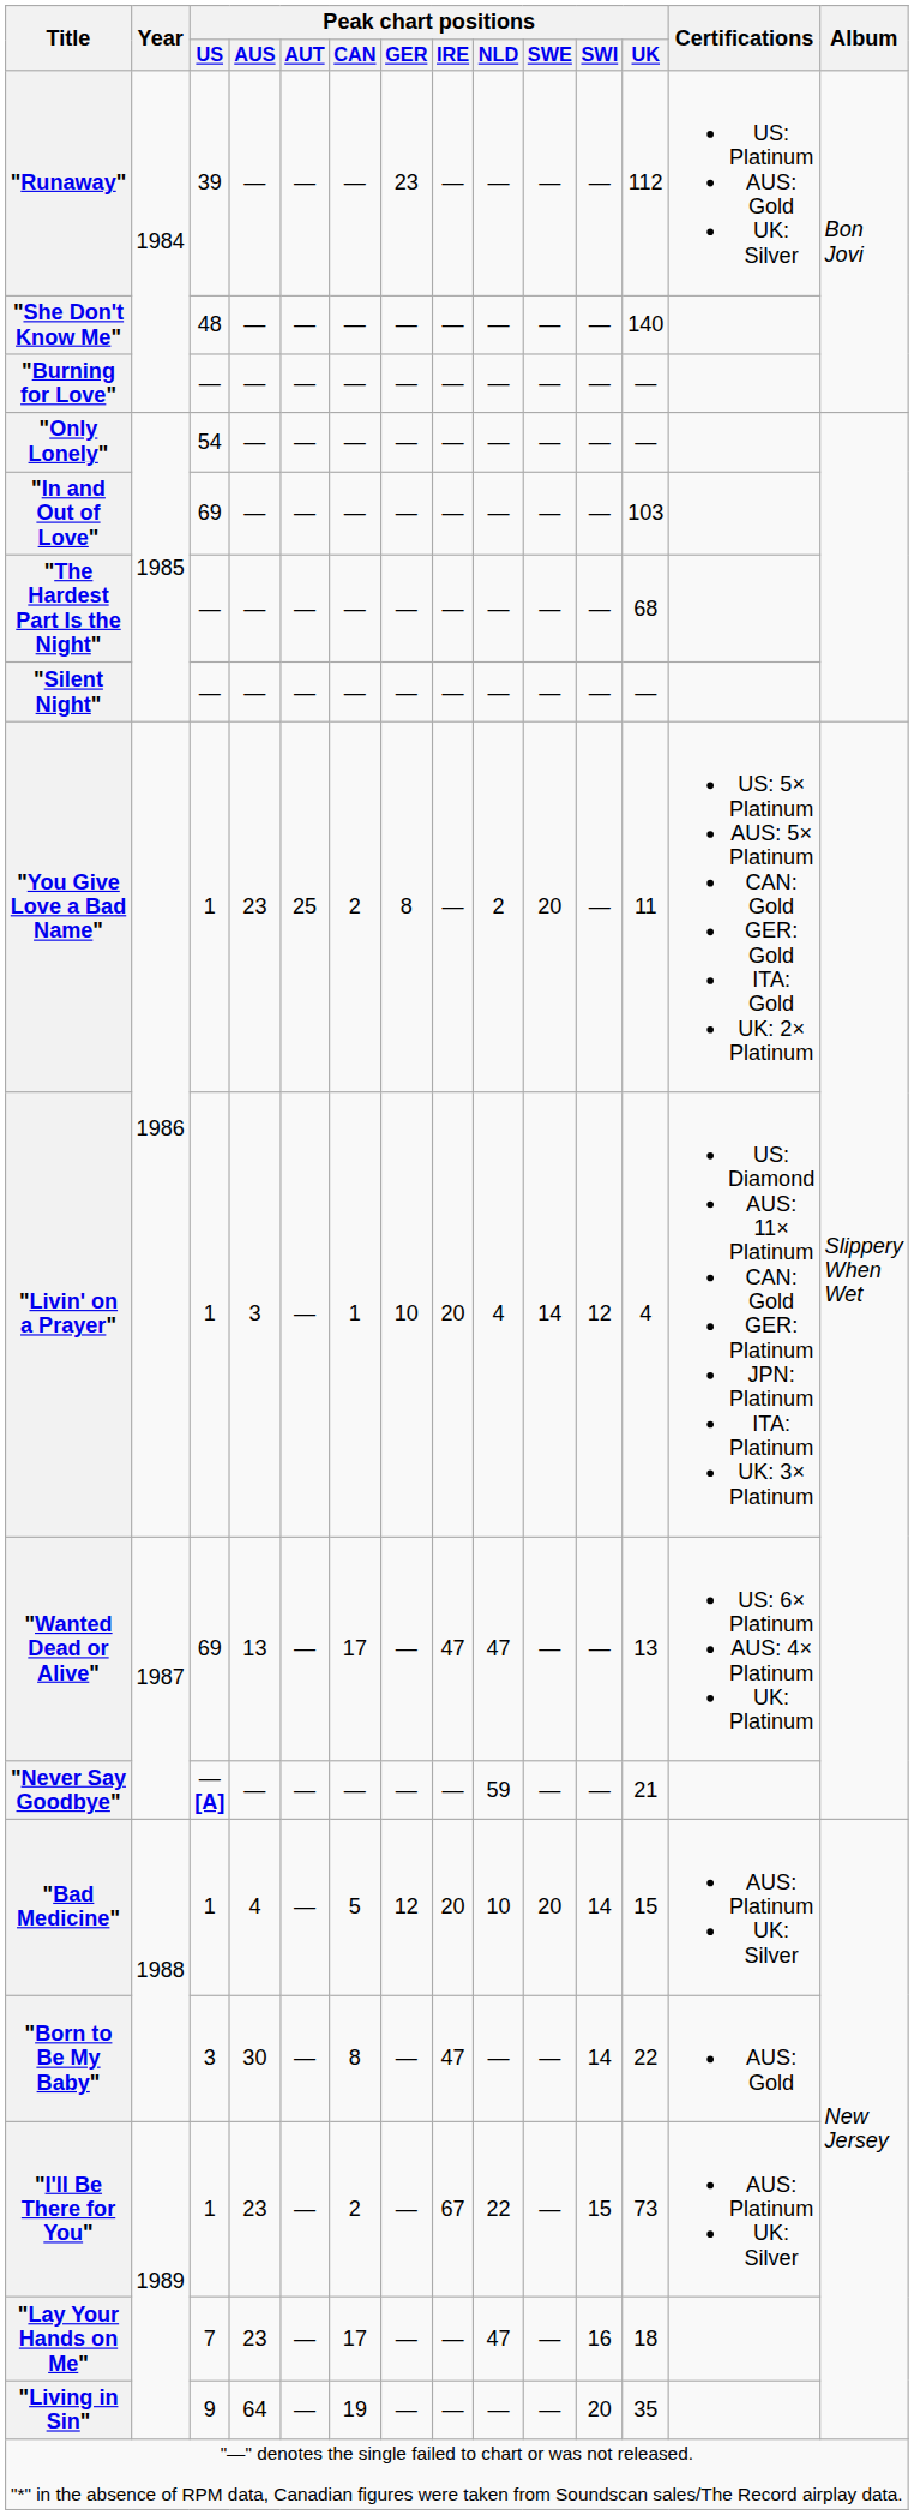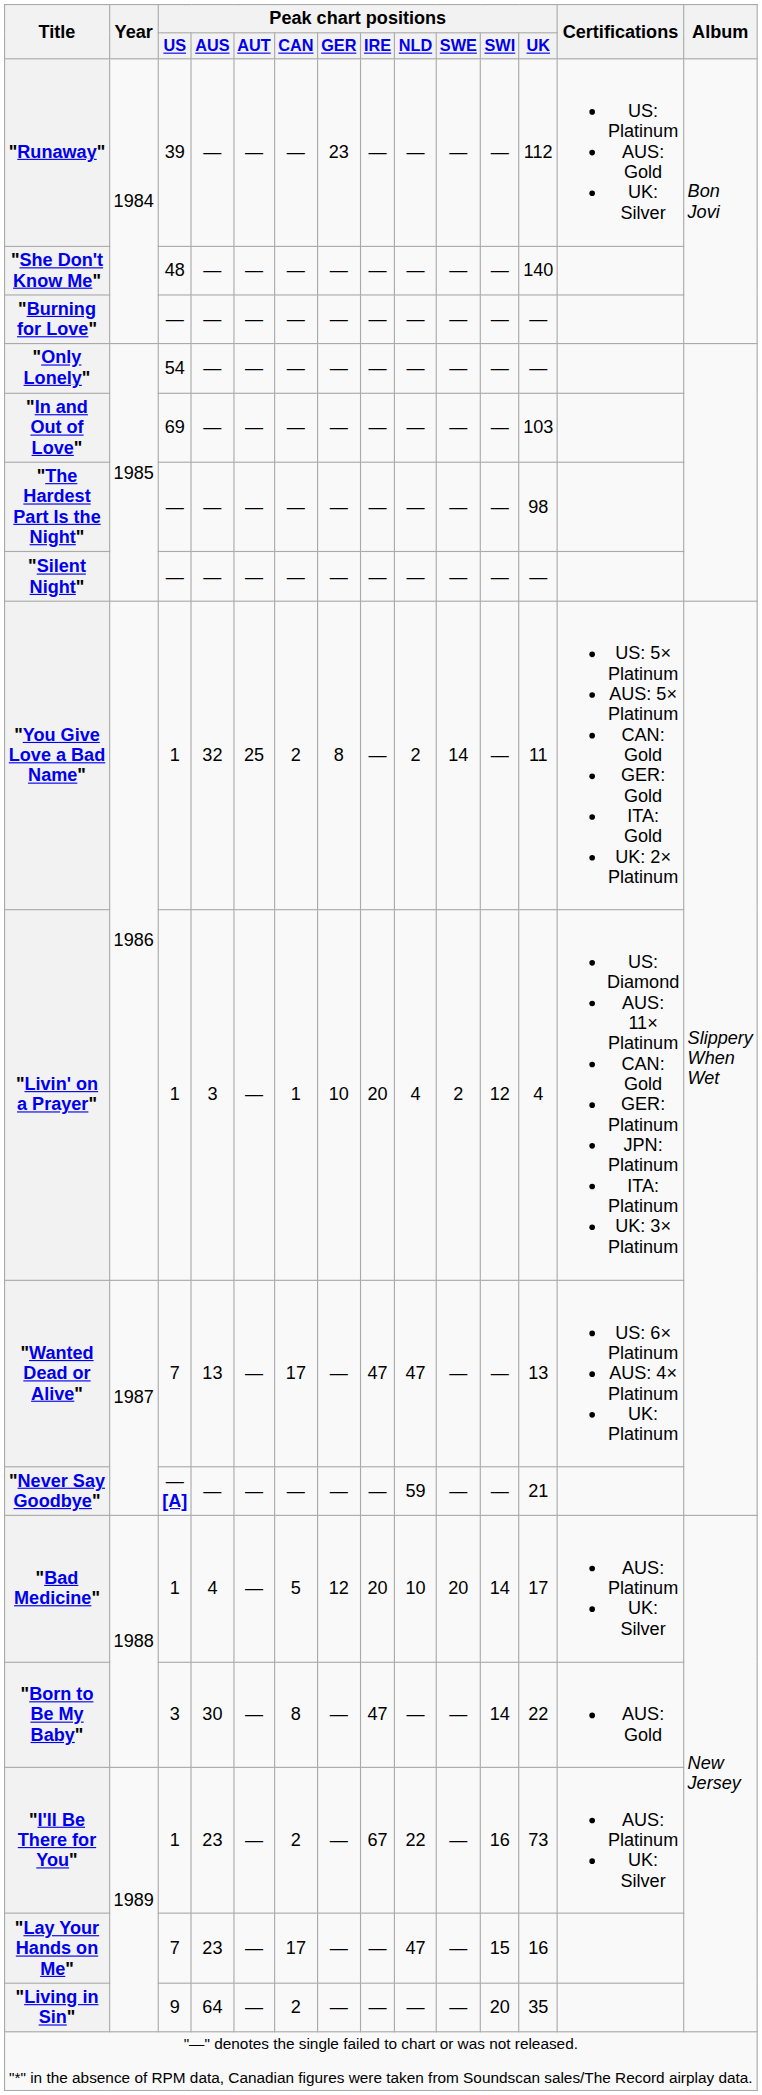"The Hardest Part Is the Night" | Peak chart positions / UK: 68 -> 98
"You Give Love a Bad Name" | Peak chart positions / AUS: 23 -> 32
"You Give Love a Bad Name" | Peak chart positions / SWE: 20 -> 14
"Livin' on a Prayer" | Peak chart positions / SWE: 14 -> 2
"Wanted Dead or Alive" | Peak chart positions / US: 69 -> 7
"Bad Medicine" | Peak chart positions / UK: 15 -> 17
"I'll Be There for You" | Peak chart positions / SWI: 15 -> 16
"Lay Your Hands on Me" | Peak chart positions / SWI: 16 -> 15
"Lay Your Hands on Me" | Peak chart positions / UK: 18 -> 16
"Living in Sin" | Peak chart positions / CAN: 19 -> 2
